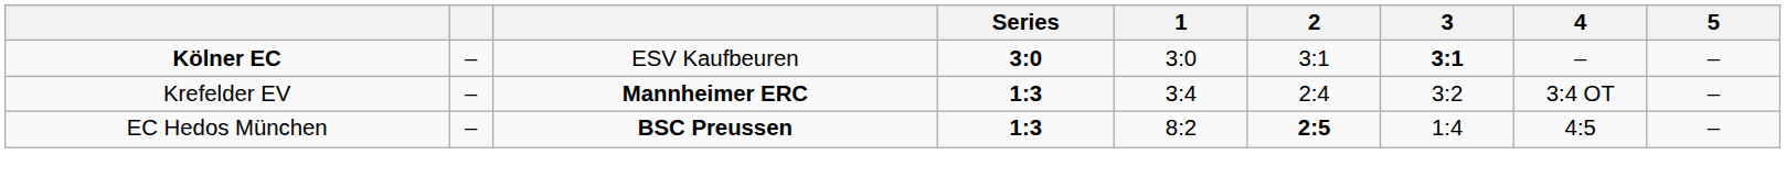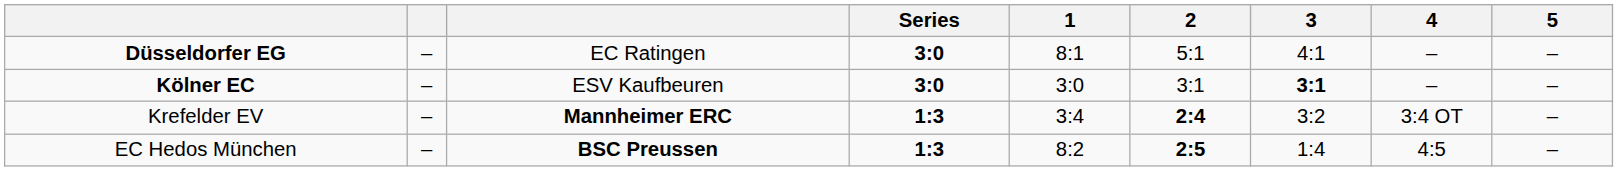+ row: Düsseldorfer EG | – | EC Ratingen | 3:0 | 8:1 | 5:1 | 4:1 | – | –
Krefelder EV | 2: normal -> bold
